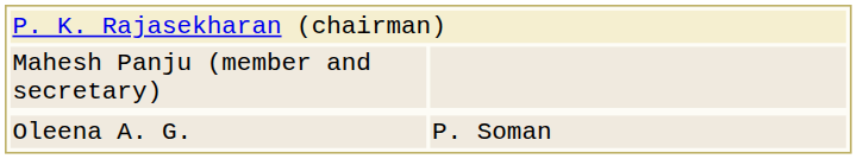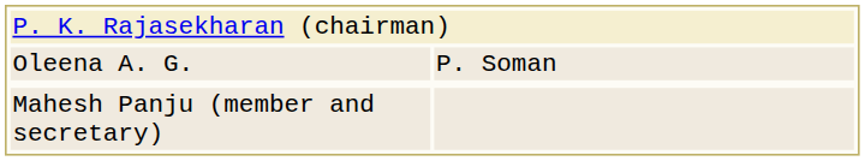rows swapped: Oleena A. G. <-> Mahesh Panju (member and secretary)
